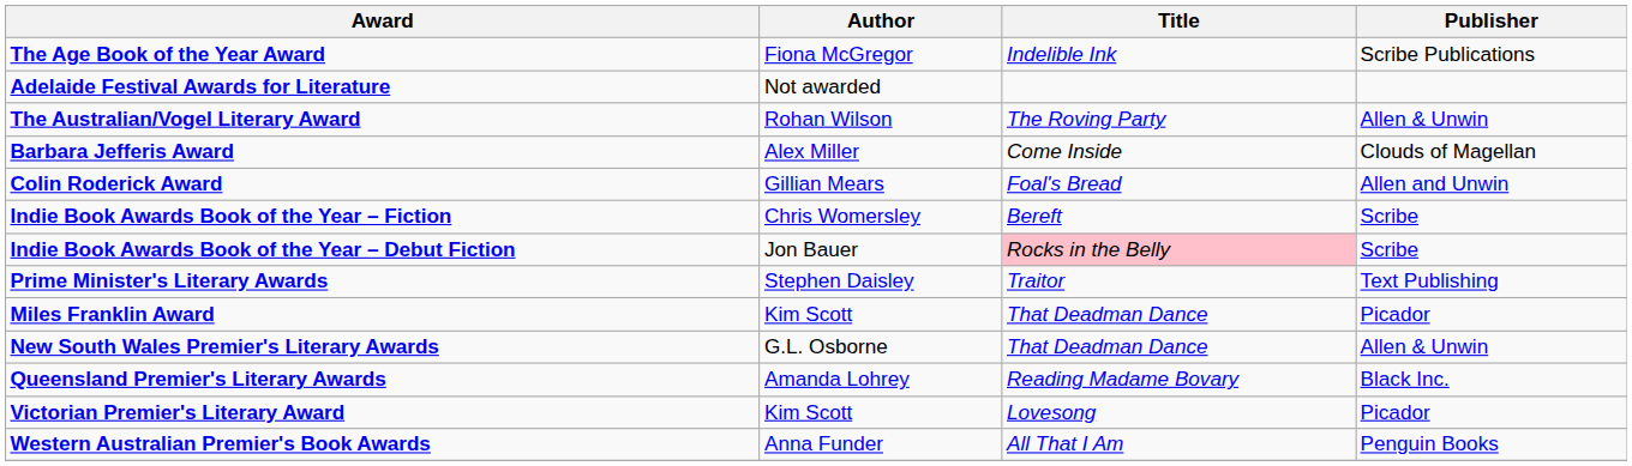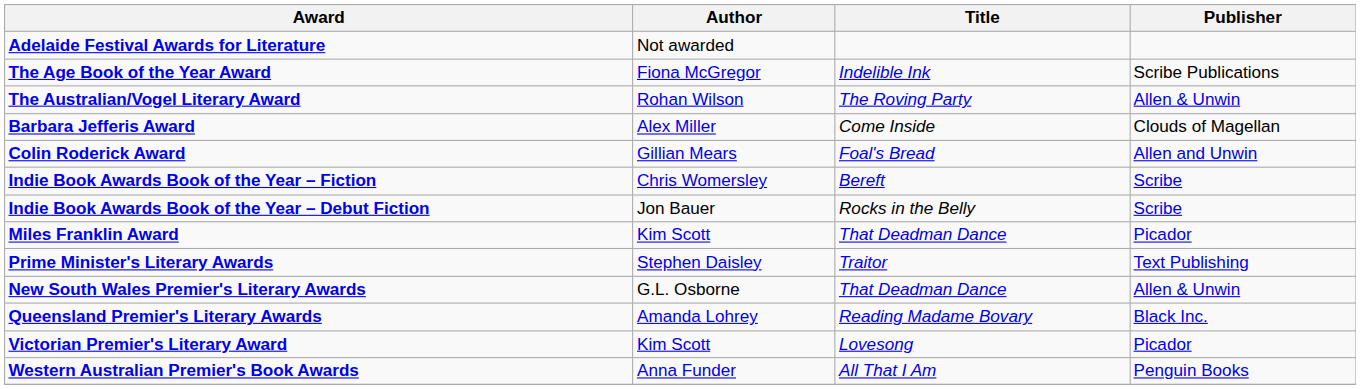rows swapped: Adelaide Festival Awards for Literature <-> The Age Book of the Year Award
Indie Book Awards Book of the Year – Debut Fiction | Title: pink background -> no background
rows swapped: Miles Franklin Award <-> Prime Minister's Literary Awards
